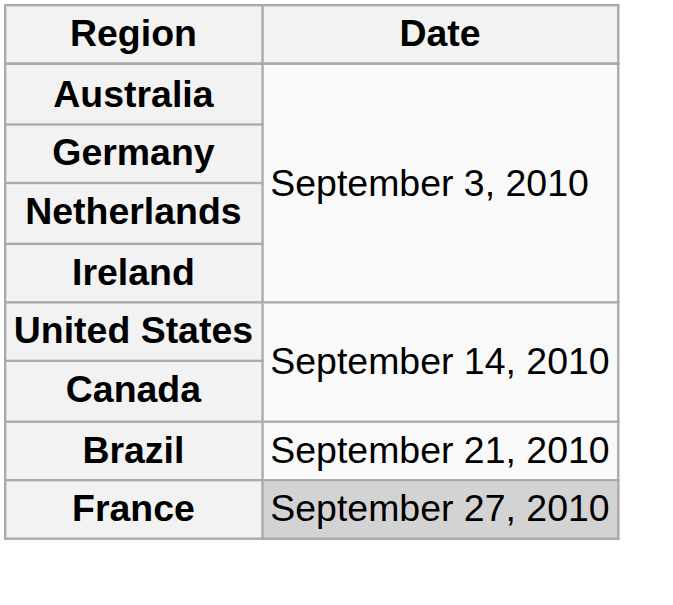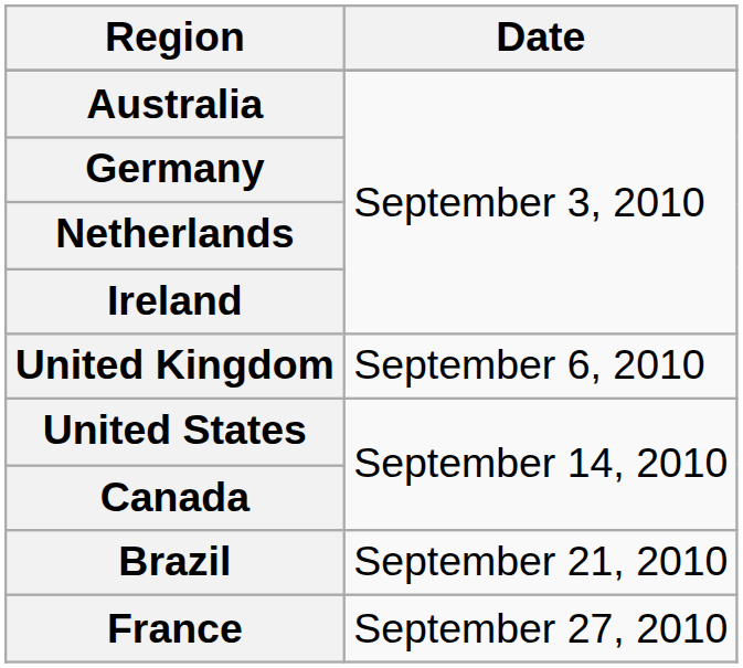+ row: United Kingdom | September 6, 2010
France | Date: lightgrey background -> no background
